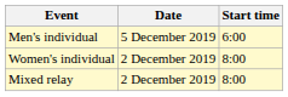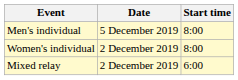Men's individual | Start time: 6:00 -> 8:00
Mixed relay | Start time: 8:00 -> 6:00
